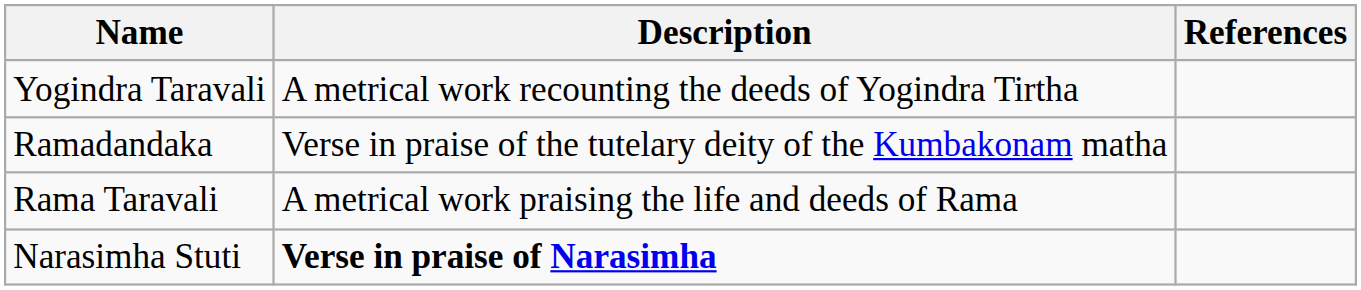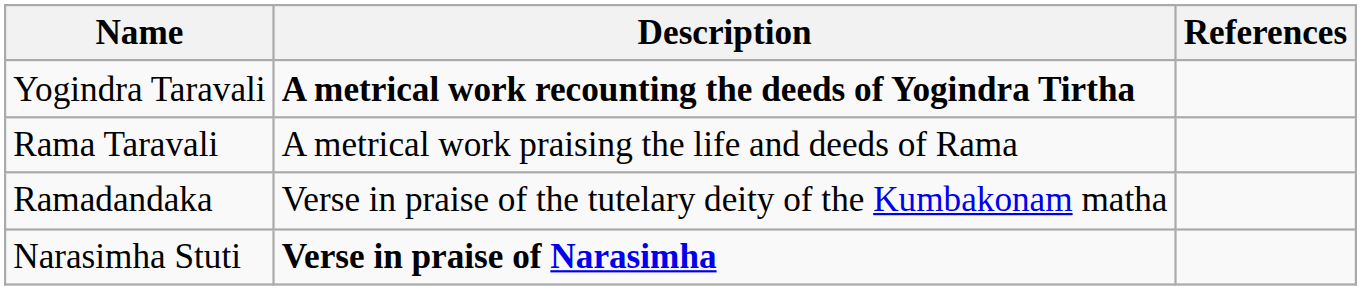Yogindra Taravali | Description: normal -> bold
rows swapped: Rama Taravali <-> Ramadandaka
